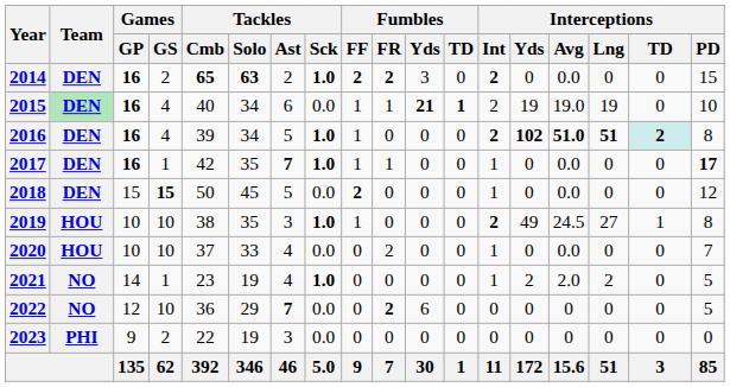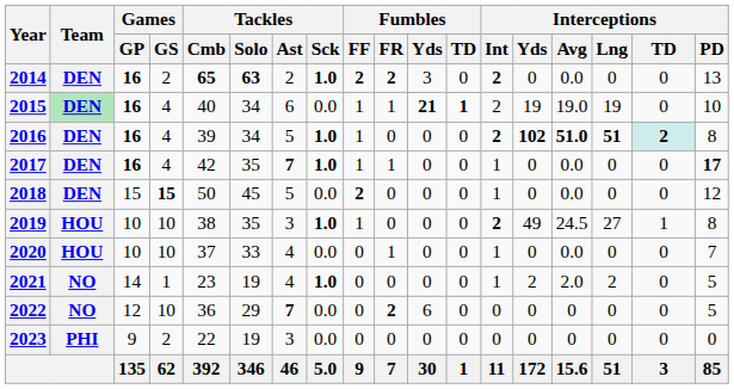2014 | Interceptions / PD: 15 -> 13
2017 | Games / GS: 1 -> 4
2020 | Fumbles / FR: 2 -> 1
